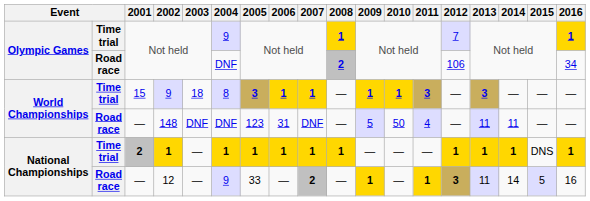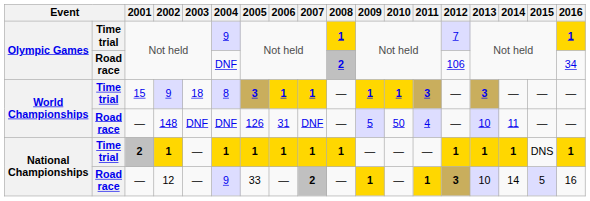148 | 2005: 123 -> 126
148 | 2013: 11 -> 10
12 | 2013: 11 -> 10
